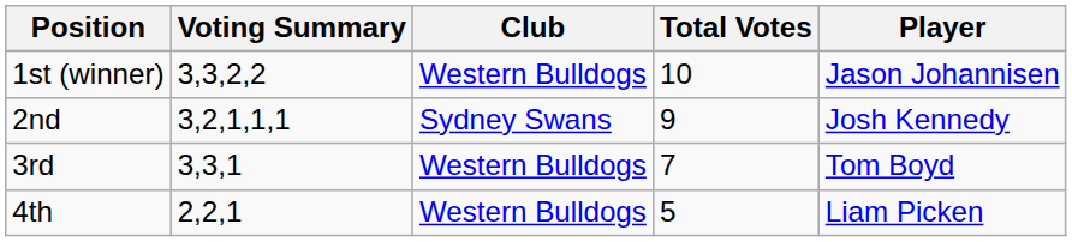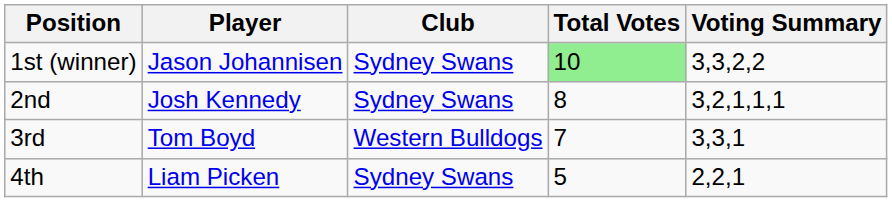columns swapped: Player <-> Voting Summary
1st (winner) | Club: Western Bulldogs -> Sydney Swans
1st (winner) | Total Votes: no background -> lightgreen background
2nd | Total Votes: 9 -> 8
4th | Club: Western Bulldogs -> Sydney Swans
